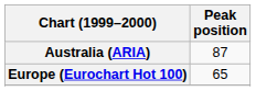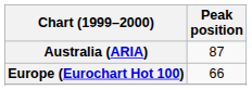Europe (Eurochart Hot 100) | Peak position: 65 -> 66
